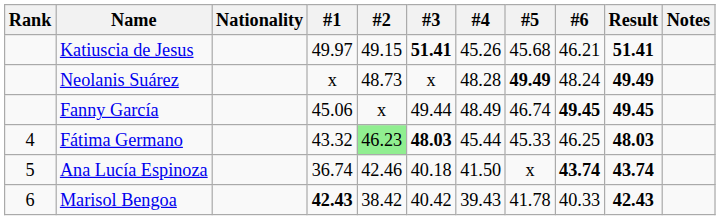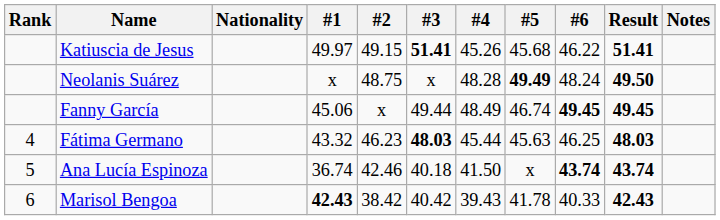Katiuscia de Jesus | #6: 46.21 -> 46.22
Neolanis Suárez | #2: 48.73 -> 48.75
Neolanis Suárez | Result: 49.49 -> 49.50
Fátima Germano | #2: lightgreen background -> no background
Fátima Germano | #5: 45.33 -> 45.63
